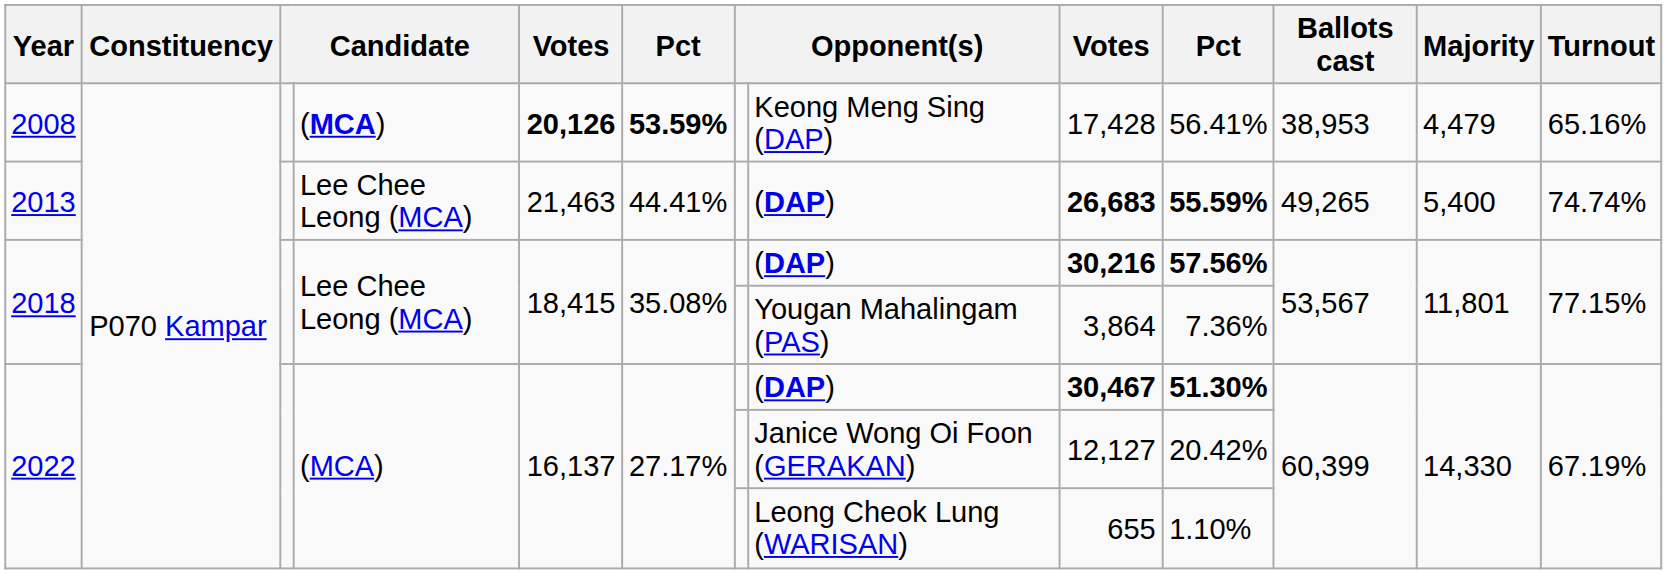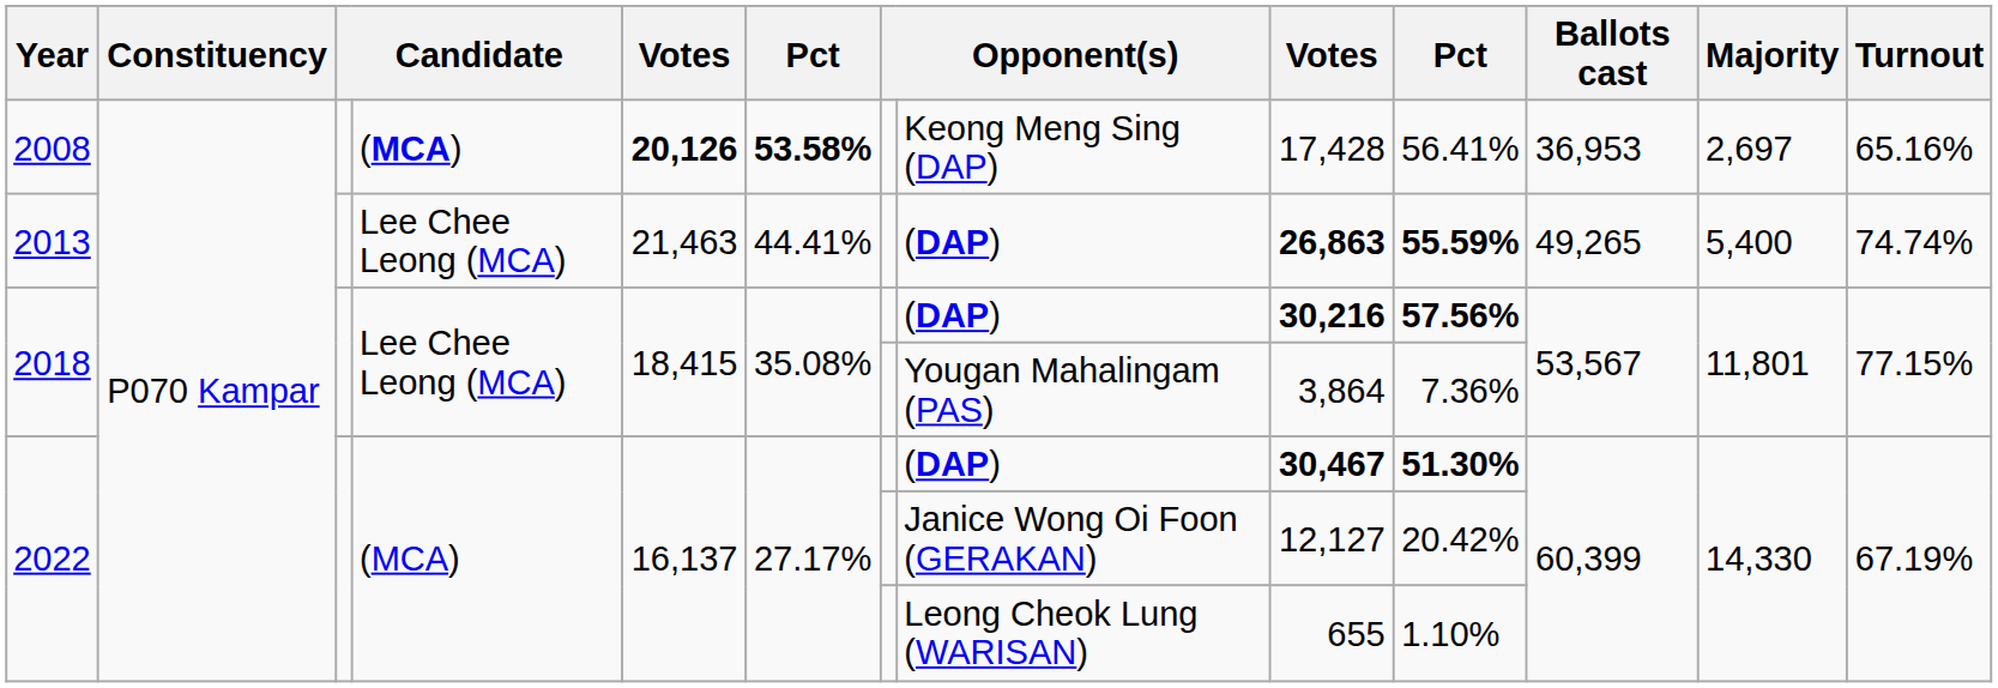2008 | column 6: 53.59% -> 53.58%
2008 | Ballots cast: 38,953 -> 36,953
2008 | Majority: 4,479 -> 2,697
2013 | column 9: 26,683 -> 26,863
